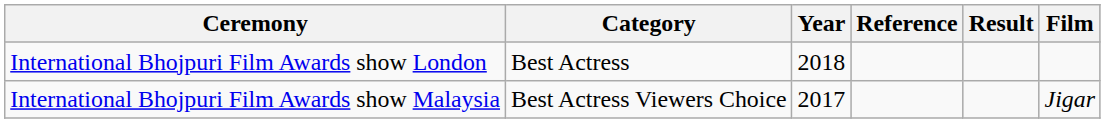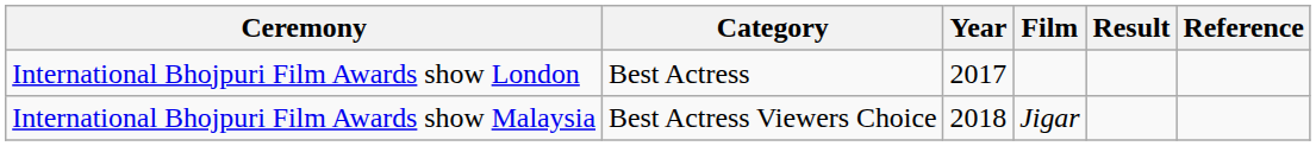columns swapped: Film <-> Reference
International Bhojpuri Film Awards show London | Year: 2018 -> 2017
International Bhojpuri Film Awards show Malaysia | Year: 2017 -> 2018
